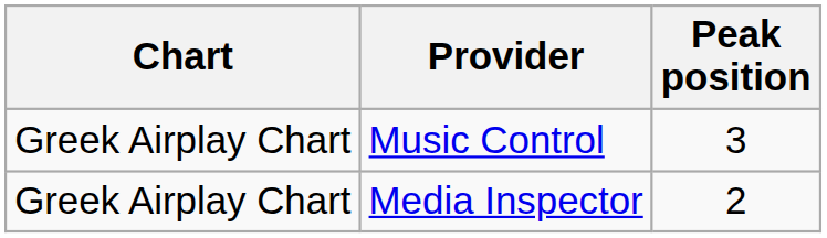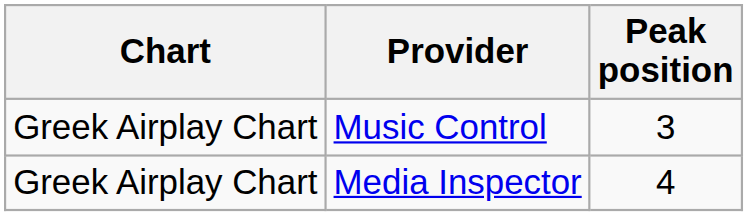Media Inspector | Peak position: 2 -> 4
